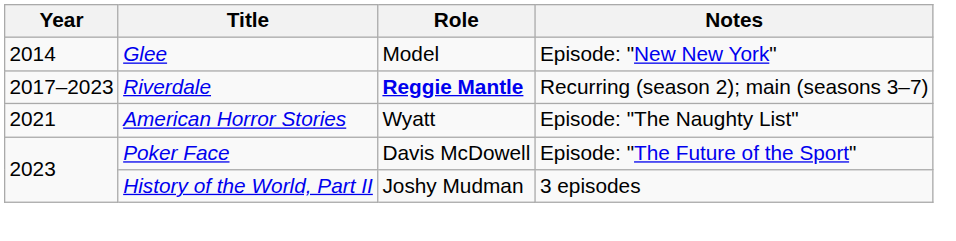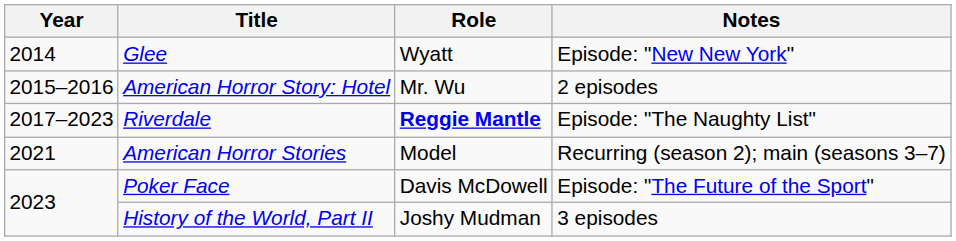Glee | Role: Model -> Wyatt
+ row: 2015–2016 | American Horror Story: Hotel | Mr. Wu | 2 episodes
Riverdale | Notes: Recurring (season 2); main (seasons 3–7) -> Episode: "The Naughty List"
American Horror Stories | Role: Wyatt -> Model
American Horror Stories | Notes: Episode: "The Naughty List" -> Recurring (season 2); main (seasons 3–7)
